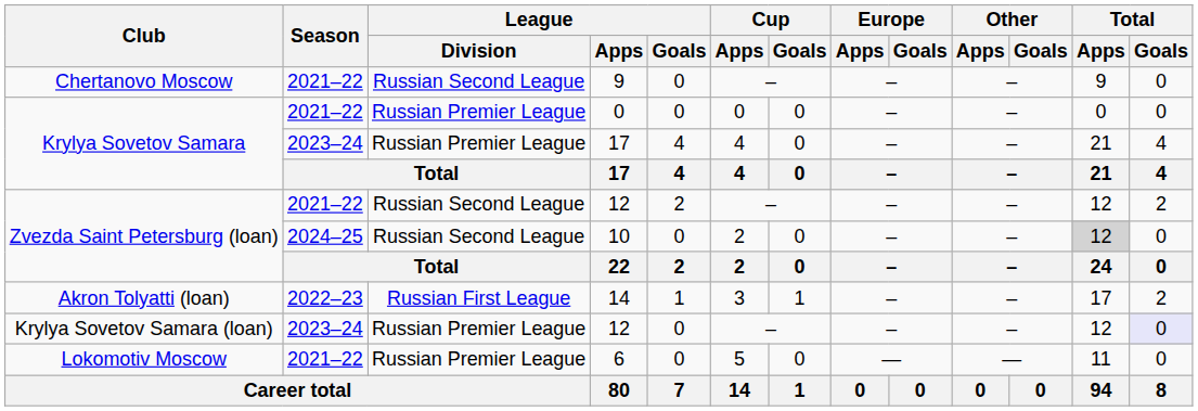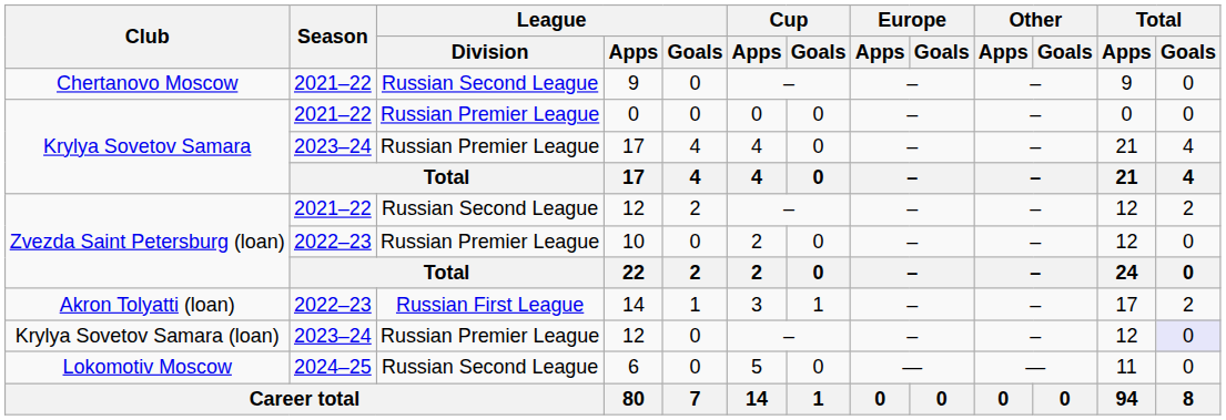10 | Season: 2024–25 -> 2022–23
10 | League / Division: Russian Second League -> Russian Premier League
10 | Total / Apps: lightgrey background -> no background
6 | Season: 2021–22 -> 2024–25
6 | League / Division: Russian Premier League -> Russian Second League
